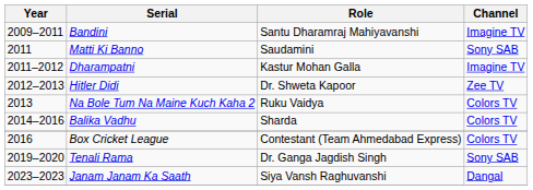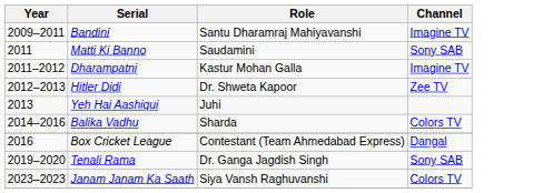- row: 2013 | Na Bole Tum Na Maine Kuch Kaha 2 | Ruku Vaidya | Colors TV
+ row: 2013 | Yeh Hai Aashiqui | Juhi
Box Cricket League | Channel: Colors TV -> Dangal
Janam Janam Ka Saath | Channel: Dangal -> Colors TV
